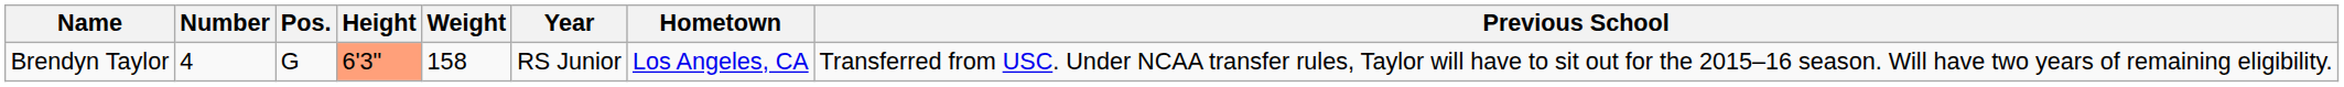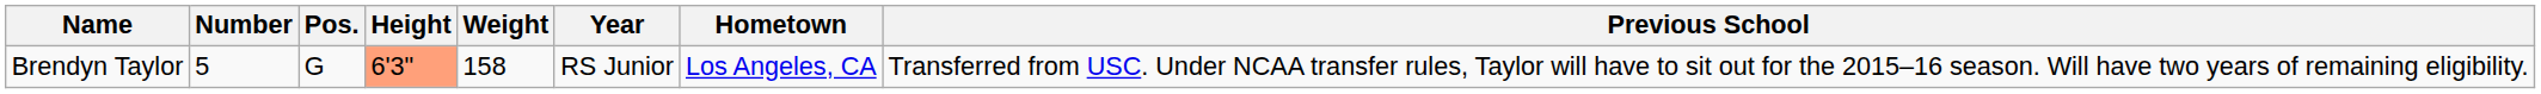Brendyn Taylor | Number: 4 -> 5
